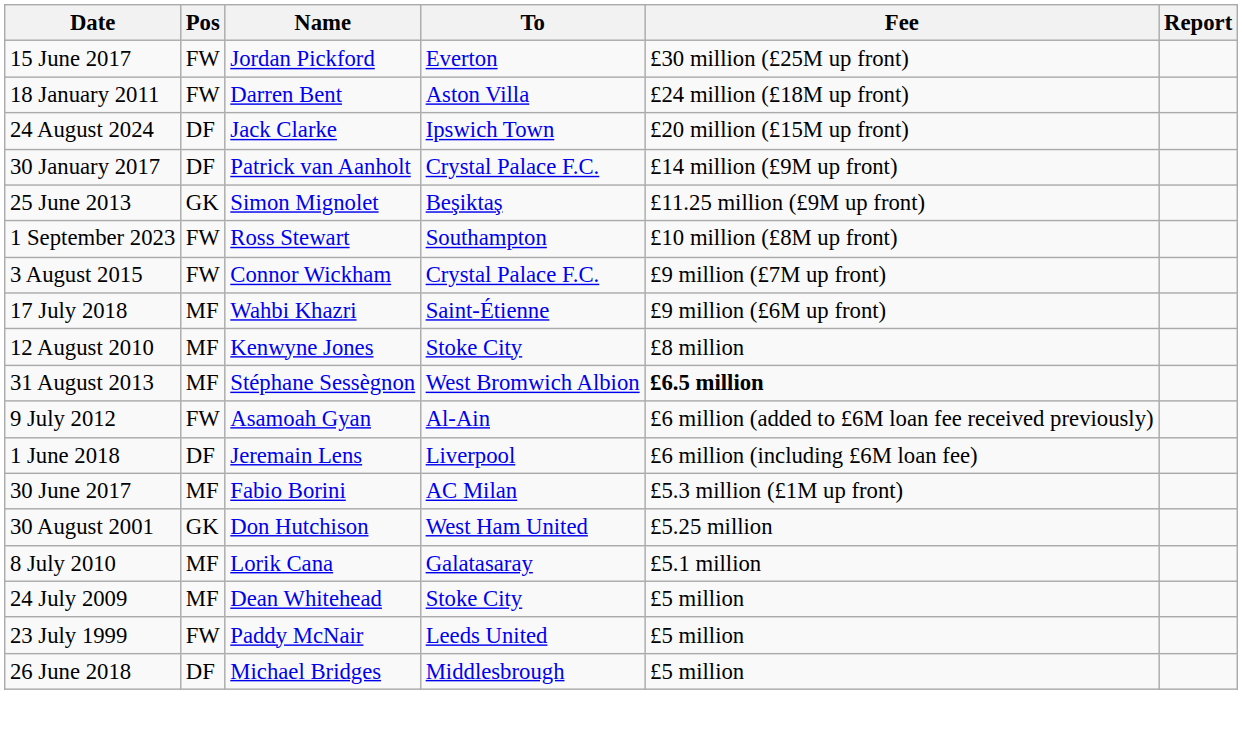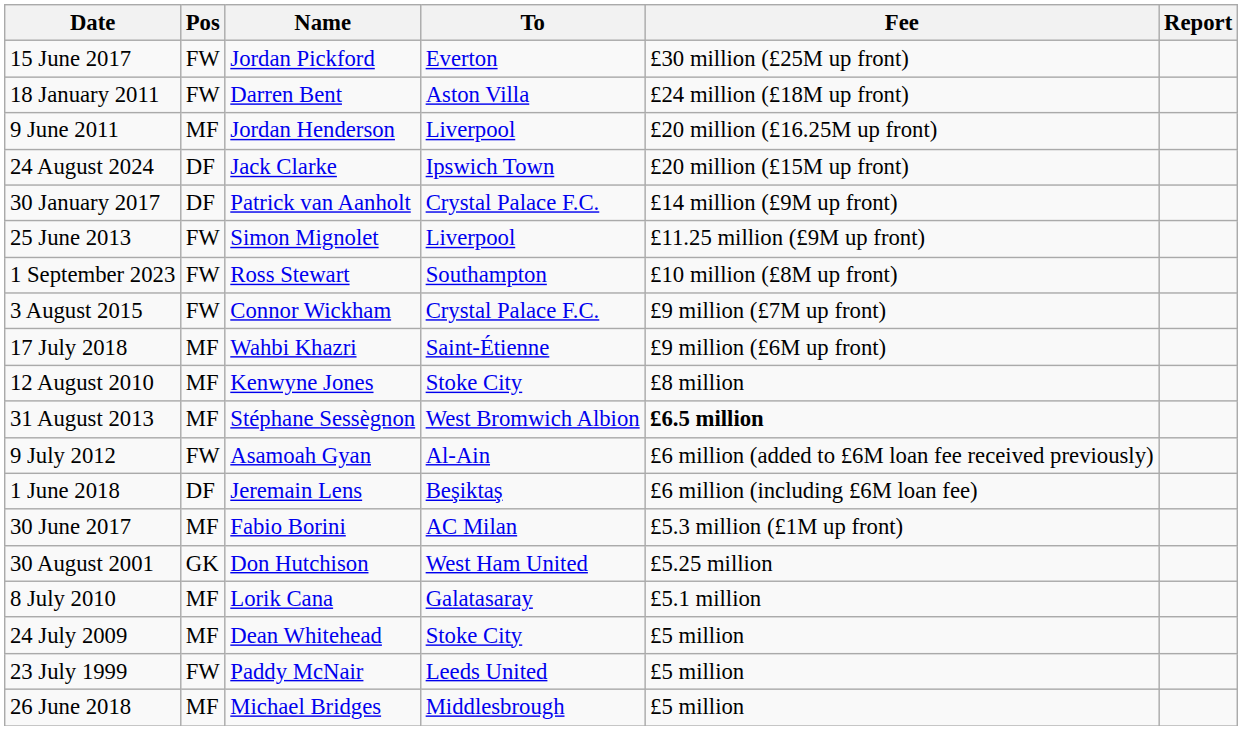+ row: 9 June 2011 | MF | Jordan Henderson | Liverpool | £20 million (£16.25M up front)
25 June 2013 | Pos: GK -> FW
25 June 2013 | To: Beşiktaş -> Liverpool
1 June 2018 | To: Liverpool -> Beşiktaş
26 June 2018 | Pos: DF -> MF
